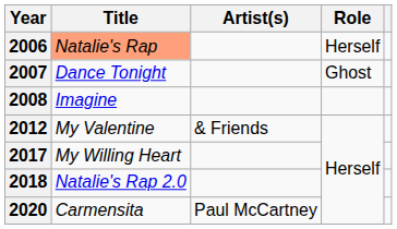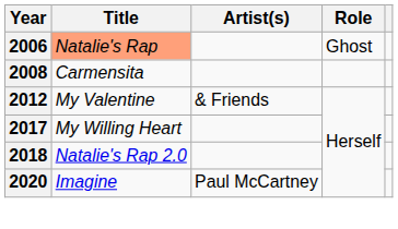2006 | Role: Herself -> Ghost
- row: 2007 | Dance Tonight | Ghost
2008 | Title: Imagine -> Carmensita
2020 | Title: Carmensita -> Imagine
